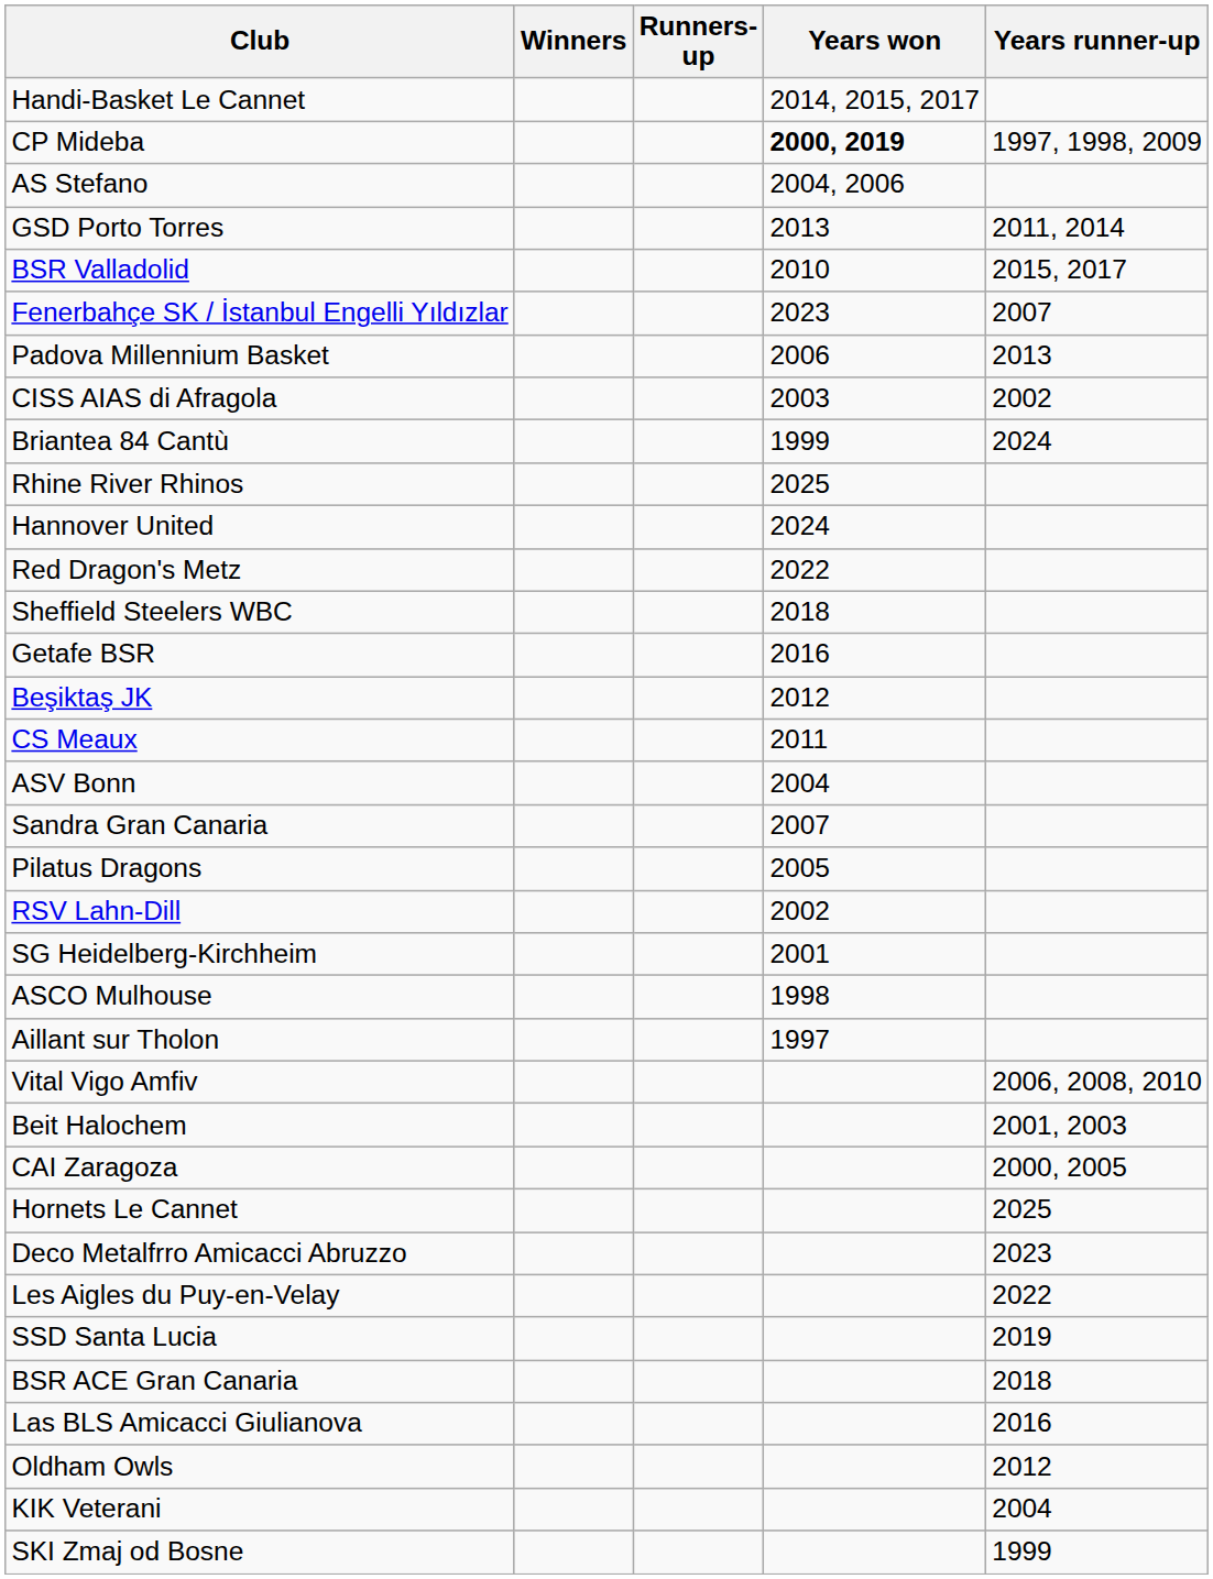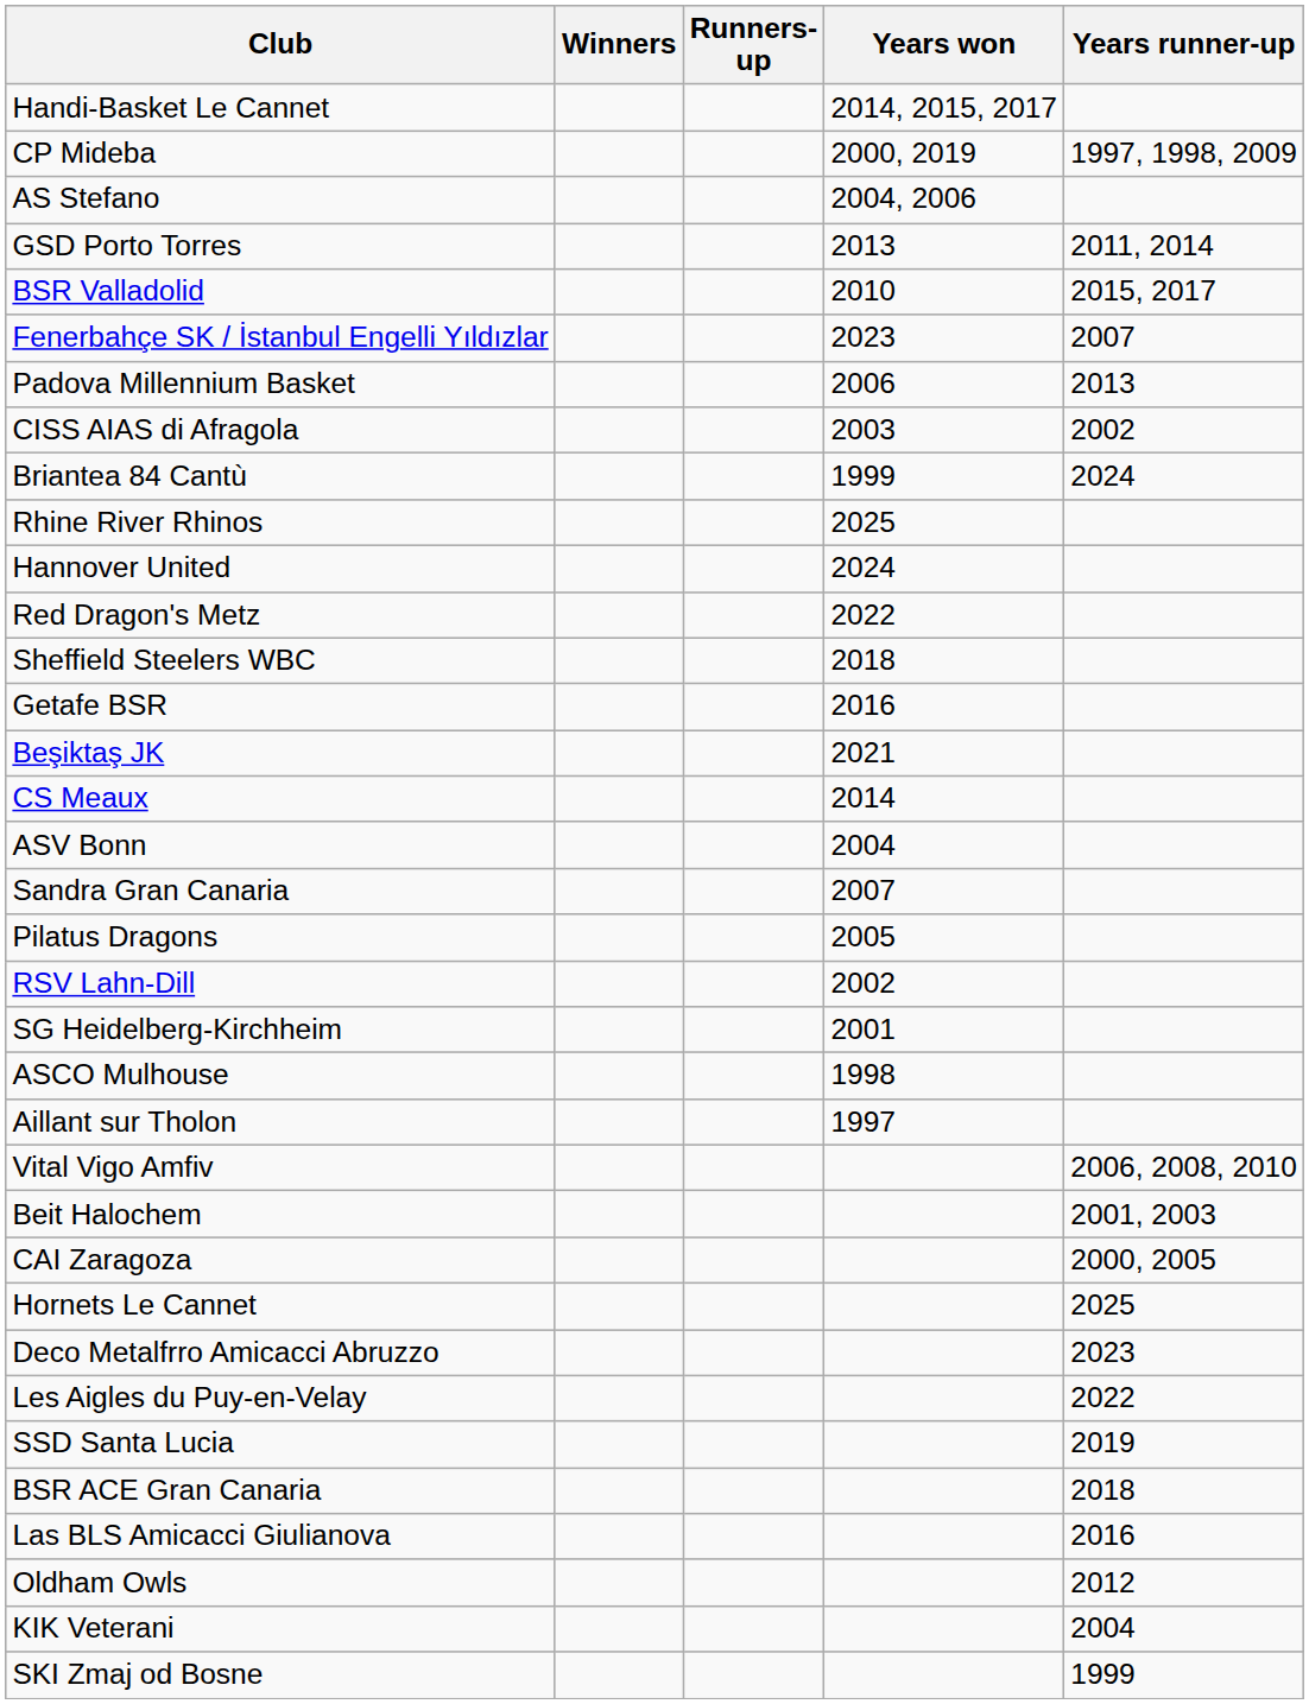CP Mideba | Years won: bold -> normal
Beşiktaş JK | Years won: 2012 -> 2021
CS Meaux | Years won: 2011 -> 2014
